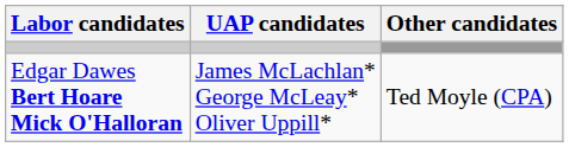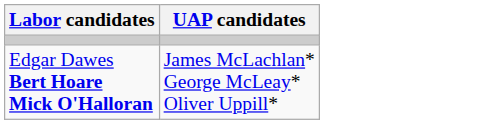- column: Other candidates | Ted Moyle (CPA)
